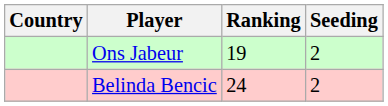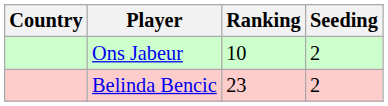Ons Jabeur | Ranking: 19 -> 10
Belinda Bencic | Ranking: 24 -> 23
